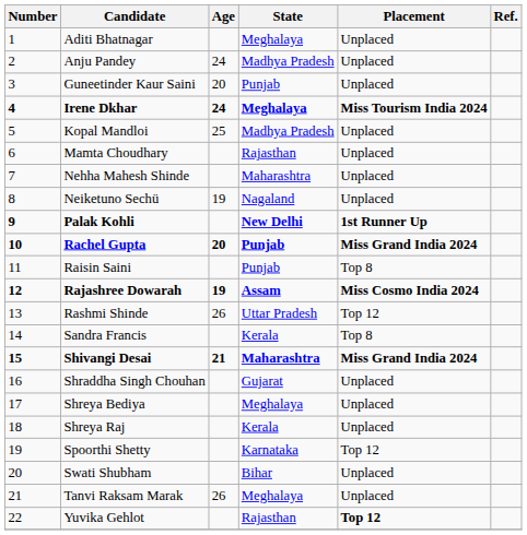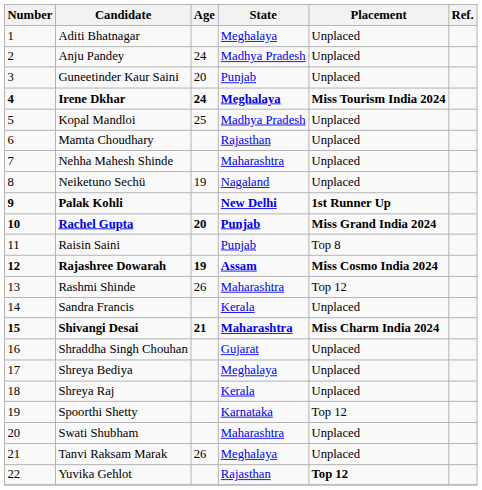Rashmi Shinde | State: Uttar Pradesh -> Maharashtra
Sandra Francis | Placement: Top 8 -> Unplaced
Shivangi Desai | Placement: Miss Grand India 2024 -> Miss Charm India 2024
Swati Shubham | State: Bihar -> Maharashtra
